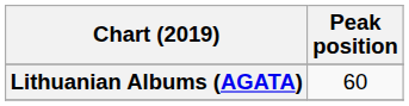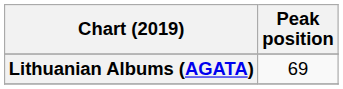Lithuanian Albums (AGATA) | Peak position: 60 -> 69
